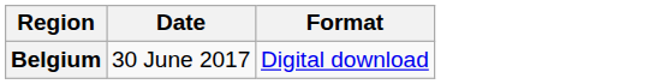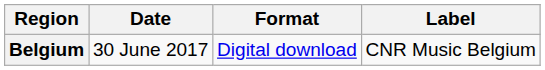+ column: Label | CNR Music Belgium
